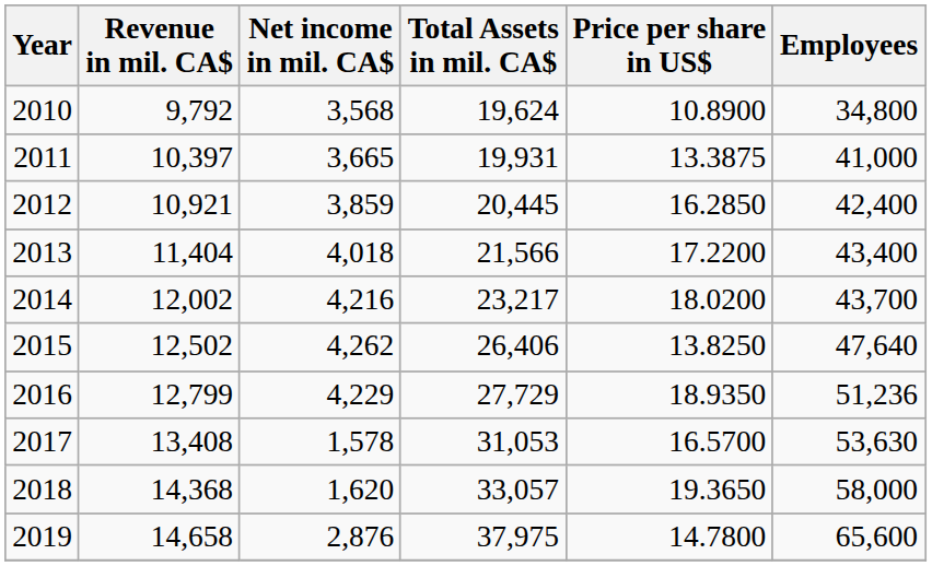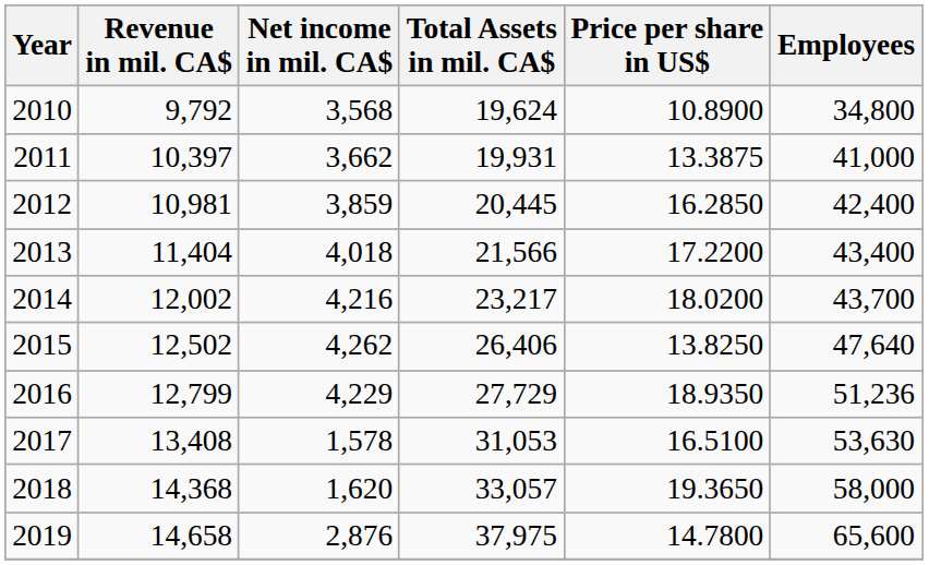2011 | Net income in mil. CA$: 3,665 -> 3,662
2012 | Revenue in mil. CA$: 10,921 -> 10,981
2017 | Price per share in US$: 16.5700 -> 16.5100
